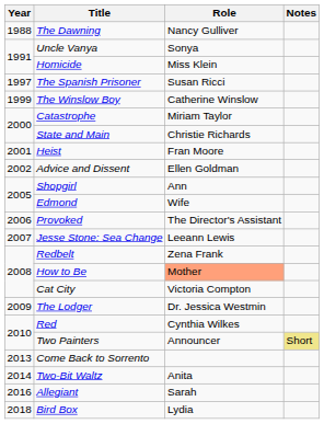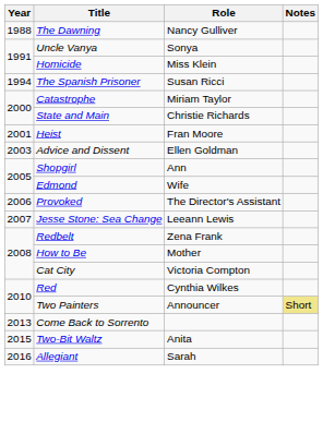The Spanish Prisoner | Year: 1997 -> 1994
- row: 1999 | The Winslow Boy | Catherine Winslow
Advice and Dissent | Year: 2002 -> 2003
How to Be | Role: lightsalmon background -> no background
- row: 2009 | The Lodger | Dr. Jessica Westmin
Two-Bit Waltz | Year: 2014 -> 2015
- row: 2018 | Bird Box | Lydia
